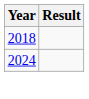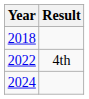+ row: 2022 | 4th
